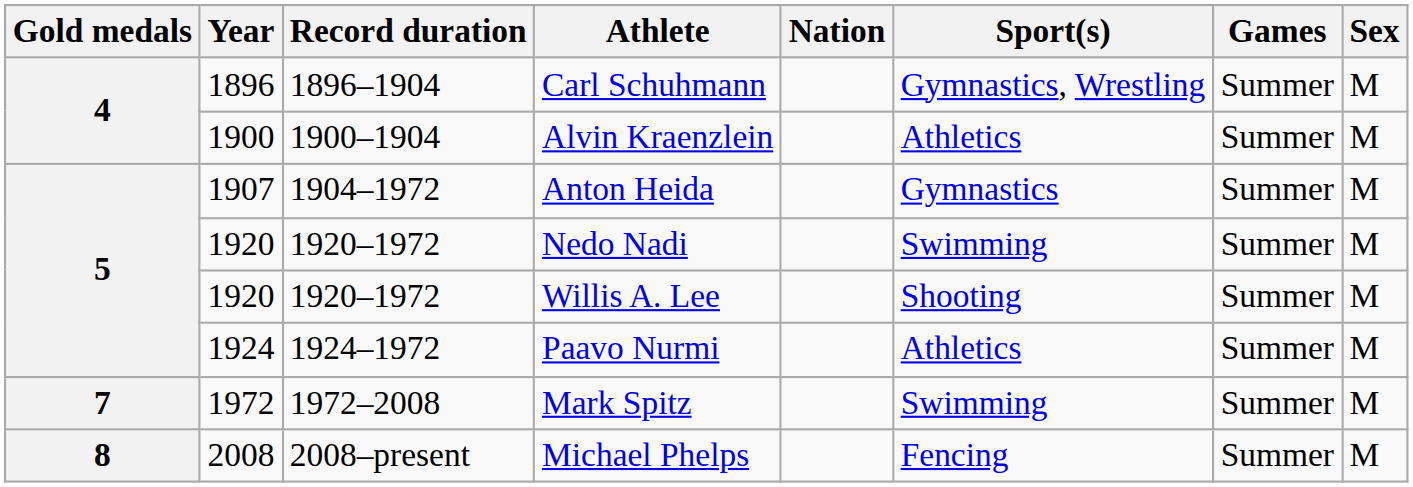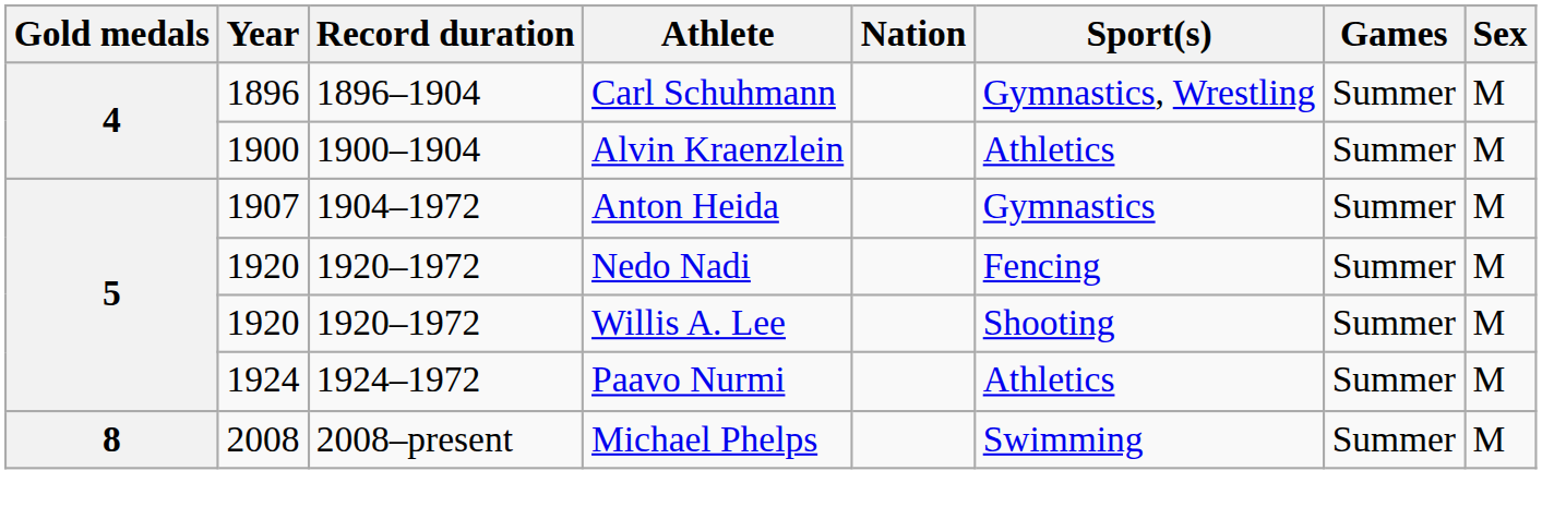Nedo Nadi | Sport(s): Swimming -> Fencing
- row: 7 | 1972 | 1972–2008 | Mark Spitz | Swimming | Summer | M
Michael Phelps | Sport(s): Fencing -> Swimming
